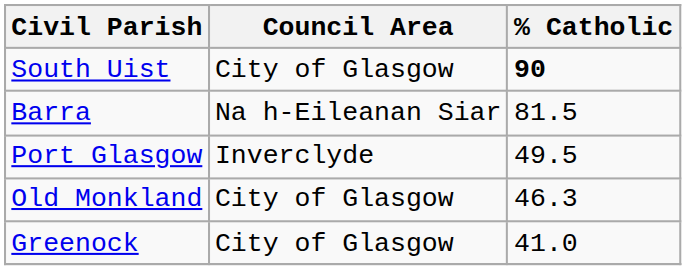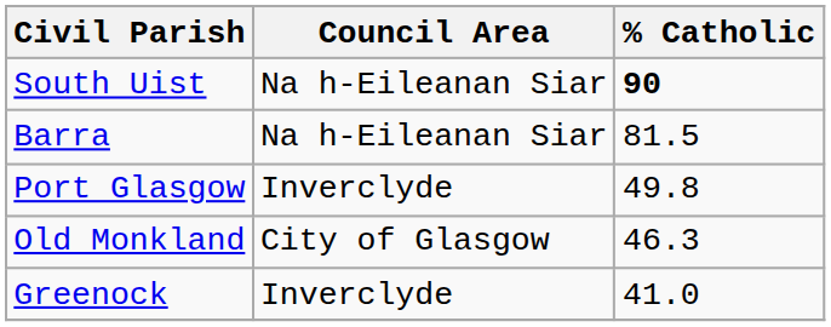South Uist | Council Area: City of Glasgow -> Na h-Eileanan Siar
Port Glasgow | % Catholic: 49.5 -> 49.8
Greenock | Council Area: City of Glasgow -> Inverclyde
